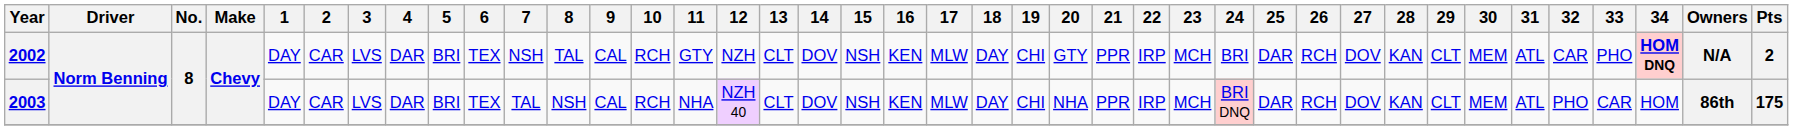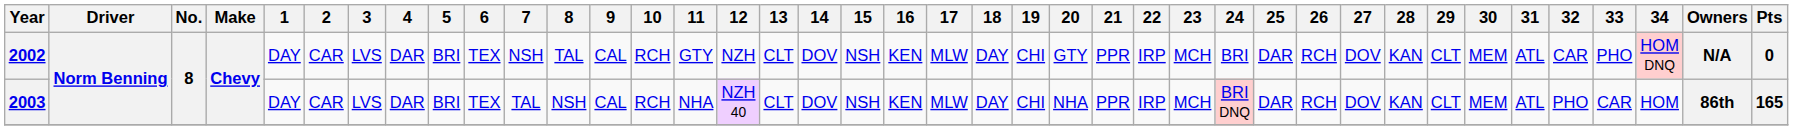2002 | 34: bold -> normal
2002 | Pts: 2 -> 0
2003 | Pts: 175 -> 165
